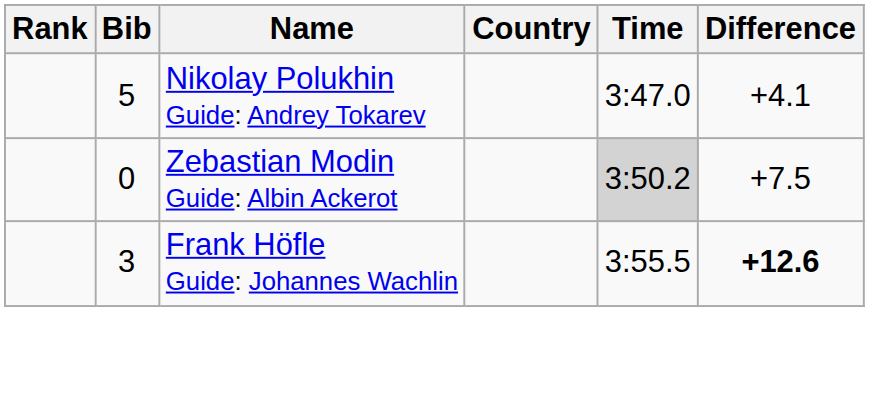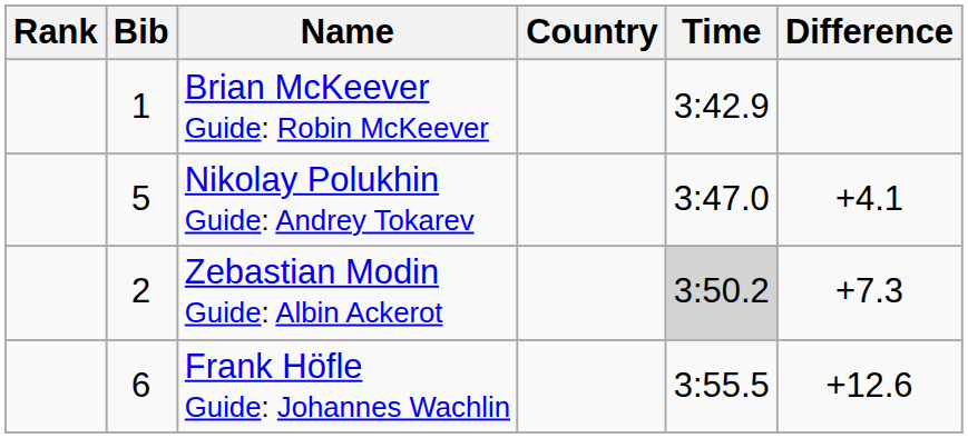+ row: 1 | Brian McKeever Guide: Robin McKeever | 3:42.9
Zebastian Modin Guide: Albin Ackerot | Bib: 0 -> 2
Zebastian Modin Guide: Albin Ackerot | Difference: +7.5 -> +7.3
Frank Höfle Guide: Johannes Wachlin | Bib: 3 -> 6
Frank Höfle Guide: Johannes Wachlin | Difference: bold -> normal
